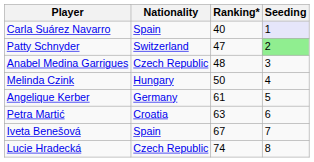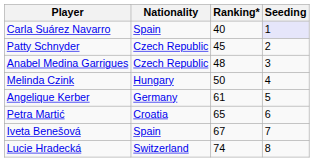Patty Schnyder | Nationality: Switzerland -> Czech Republic
Patty Schnyder | Ranking*: 47 -> 45
Patty Schnyder | Seeding: lightgreen background -> no background
Petra Martić | Ranking*: 63 -> 65
Lucie Hradecká | Nationality: Czech Republic -> Switzerland
